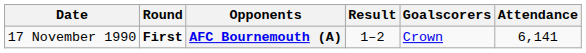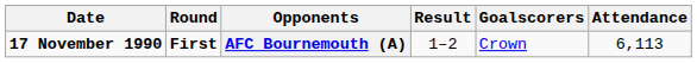AFC Bournemouth (A) | Date: normal -> bold
AFC Bournemouth (A) | Attendance: 6,141 -> 6,113
